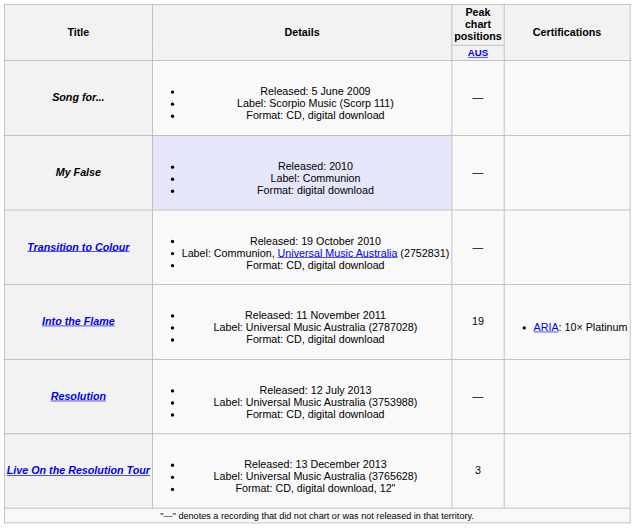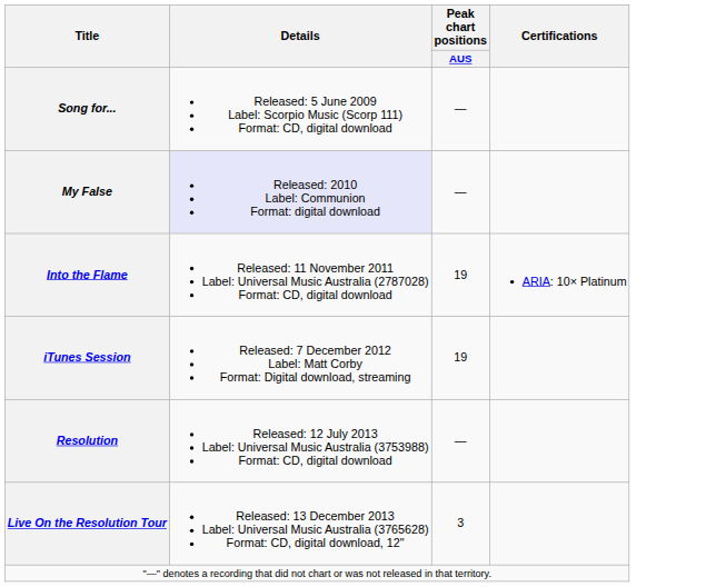- row: Transition to Colour | Released: 19 October 2010 Label: Communion, Universal Music Australia (2752831) Format: CD, digital download | —
+ row: iTunes Session | Released: 7 December 2012 Label: Matt Corby Format: Digital download, streaming | 19
